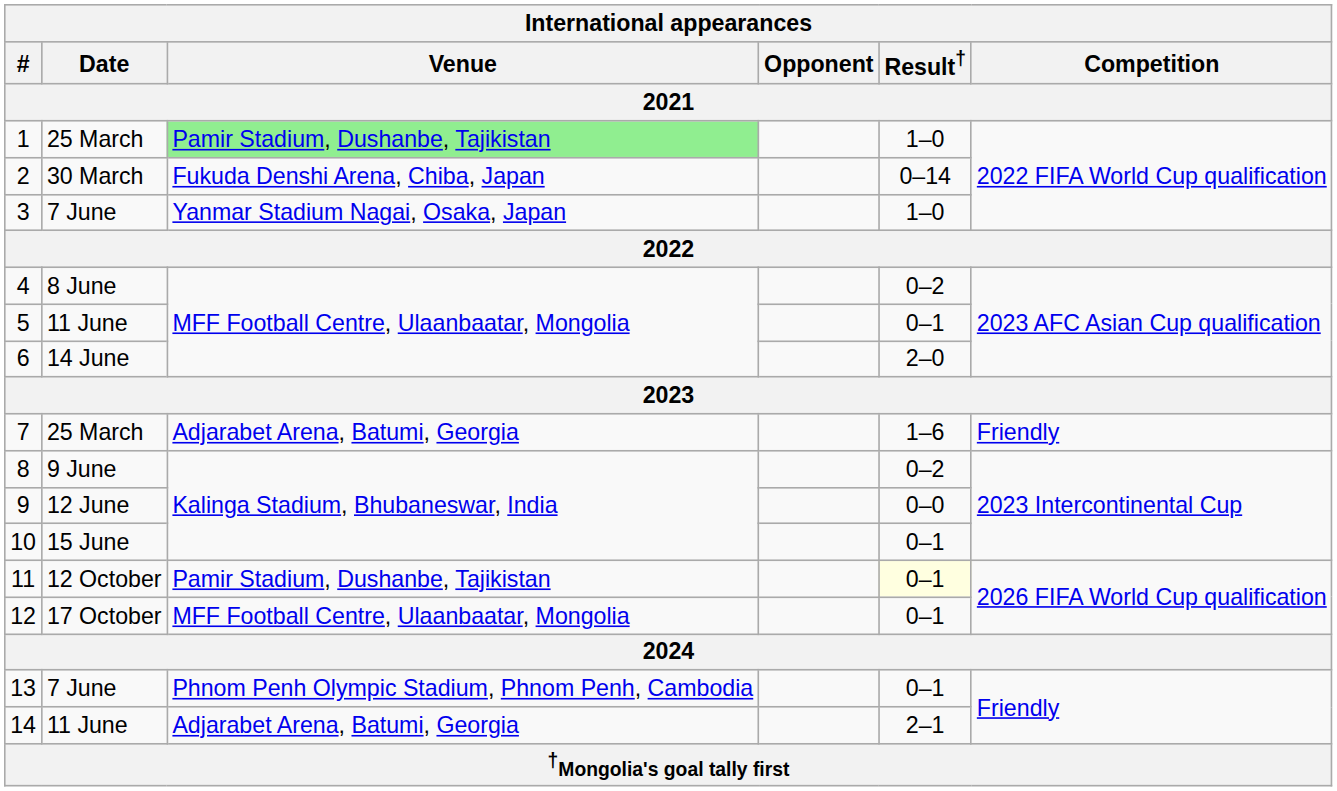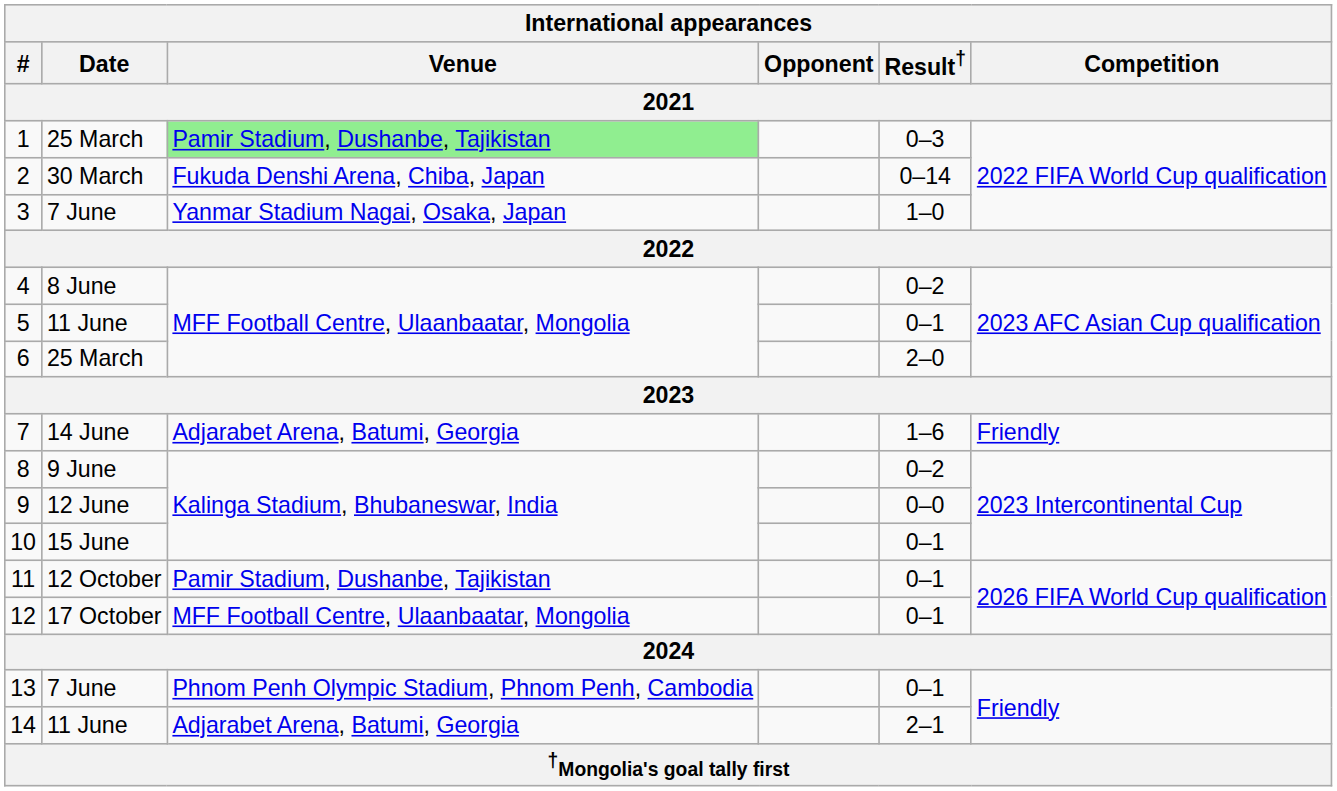1 | Result†: 1–0 -> 0–3
6 | Date: 14 June -> 25 March
7 | Date: 25 March -> 14 June
11 | Result†: lightyellow background -> no background
